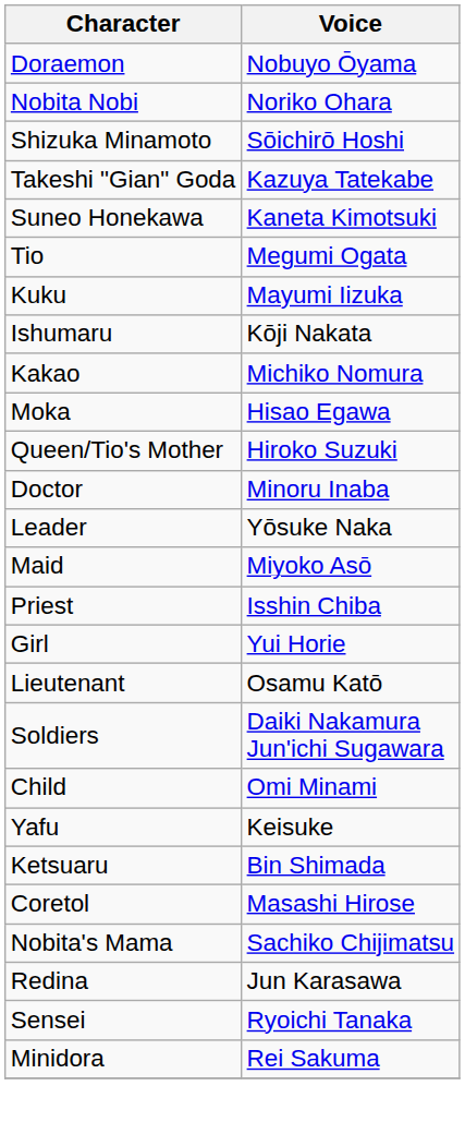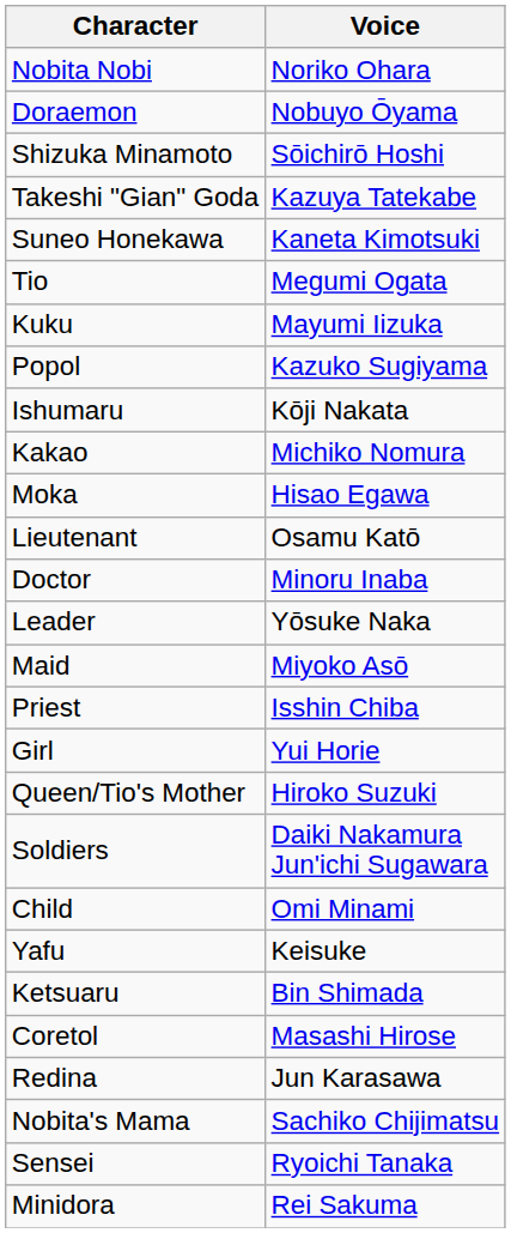rows swapped: Doraemon <-> Nobita Nobi
+ row: Popol | Kazuko Sugiyama
rows swapped: Queen/Tio's Mother <-> Lieutenant
rows swapped: Redina <-> Nobita's Mama
